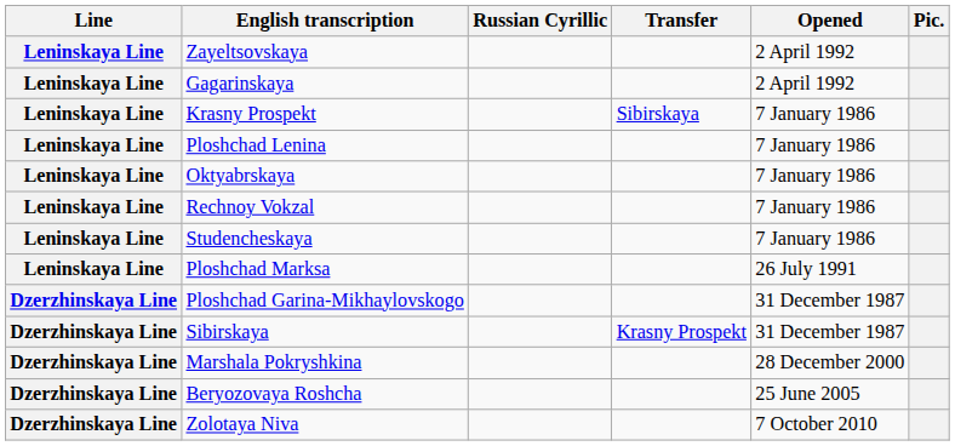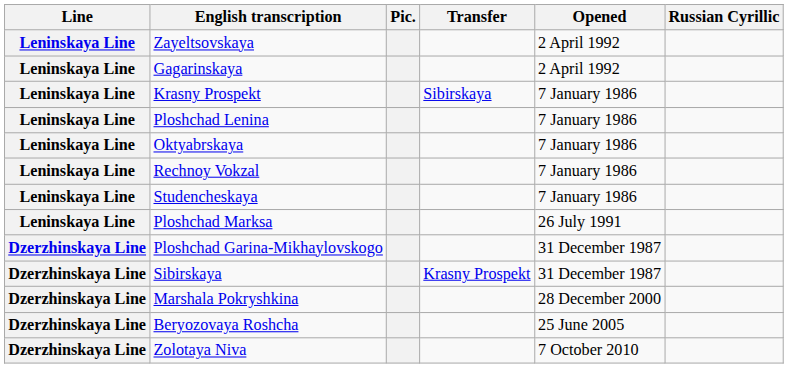columns swapped: Russian Cyrillic <-> Pic.
